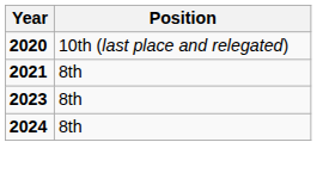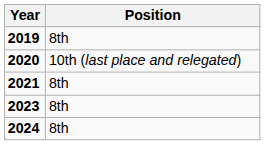+ row: 2019 | 8th
